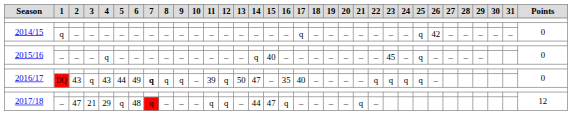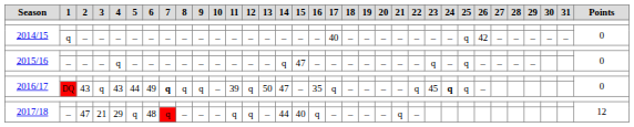2014/15 / q | 17: q -> 40
2015/16 / – | 15: 40 -> 47
2015/16 / – | 23: 45 -> q
2016/17 / DQ | 17: 40 -> q
2016/17 / DQ | 23: q -> 45
2016/17 / DQ | 24: normal -> bold
2017/18 / – | 15: 47 -> 40
